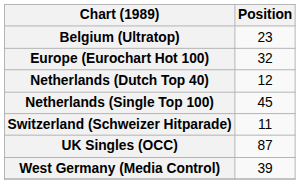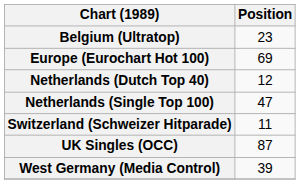Europe (Eurochart Hot 100) | Position: 32 -> 69
Netherlands (Single Top 100) | Position: 45 -> 47
